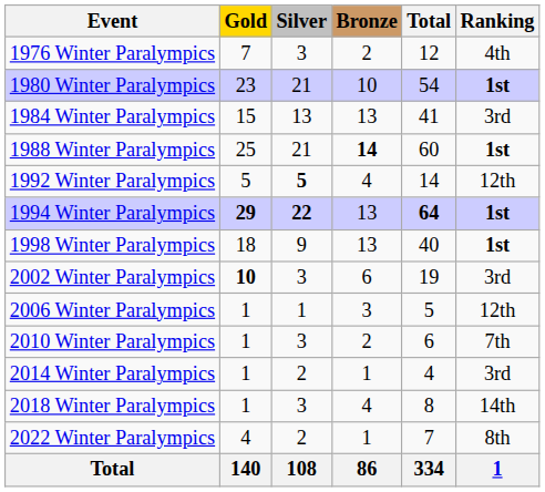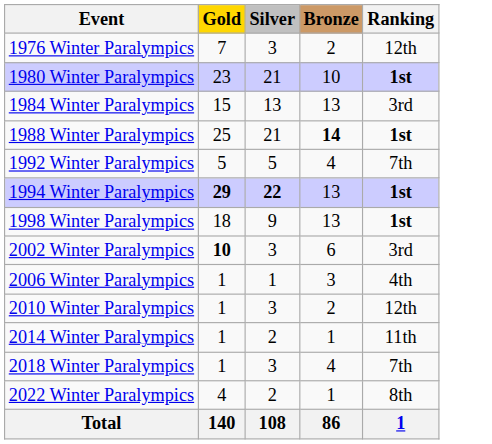- column: Total | 12 | 54 | 41 | 60 | 14 | 64 | 40 | 19 | 5 | 6 | 4 | 8 | 7 | 334
1976 Winter Paralympics | Ranking: 4th -> 12th
1992 Winter Paralympics | Silver: bold -> normal
1992 Winter Paralympics | Ranking: 12th -> 7th
2006 Winter Paralympics | Ranking: 12th -> 4th
2010 Winter Paralympics | Ranking: 7th -> 12th
2014 Winter Paralympics | Ranking: 3rd -> 11th
2018 Winter Paralympics | Ranking: 14th -> 7th
